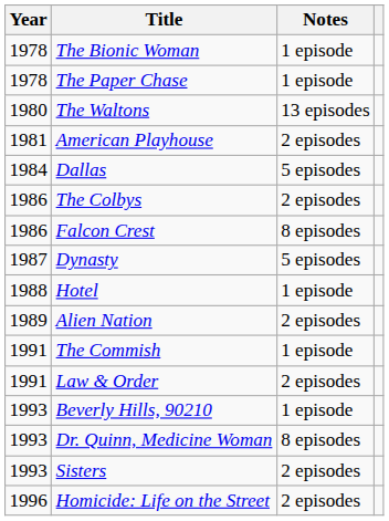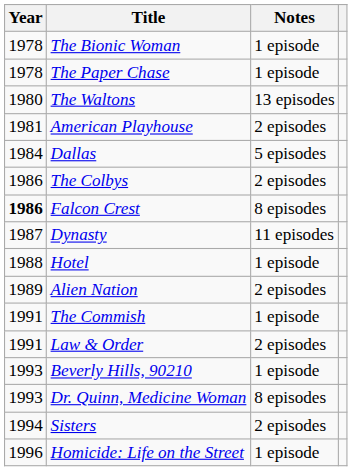Falcon Crest | Year: normal -> bold
Dynasty | Notes: 5 episodes -> 11 episodes
Sisters | Year: 1993 -> 1994
Homicide: Life on the Street | Notes: 2 episodes -> 1 episode
